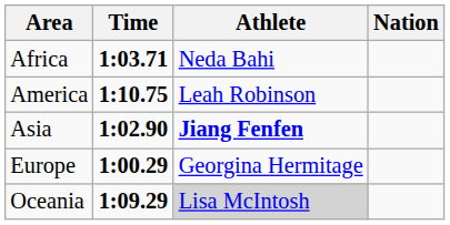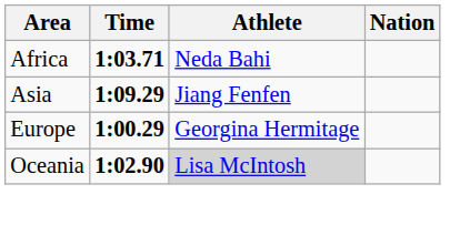- row: America | 1:10.75 | Leah Robinson
Asia | Time: 1:02.90 -> 1:09.29
Asia | Athlete: bold -> normal
Oceania | Time: 1:09.29 -> 1:02.90
